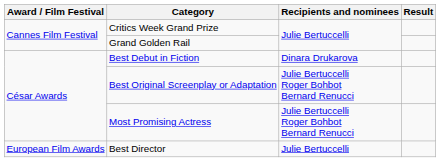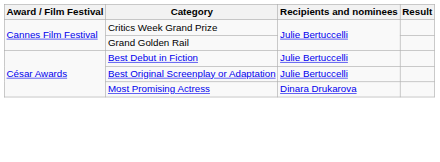Best Debut in Fiction | Recipients and nominees: Dinara Drukarova -> Julie Bertuccelli
Best Original Screenplay or Adaptation | Recipients and nominees: Julie Bertuccelli Roger Bohbot Bernard Renucci -> Julie Bertuccelli
Most Promising Actress | Recipients and nominees: Julie Bertuccelli Roger Bohbot Bernard Renucci -> Dinara Drukarova
- row: European Film Awards | Best Director | Julie Bertuccelli
